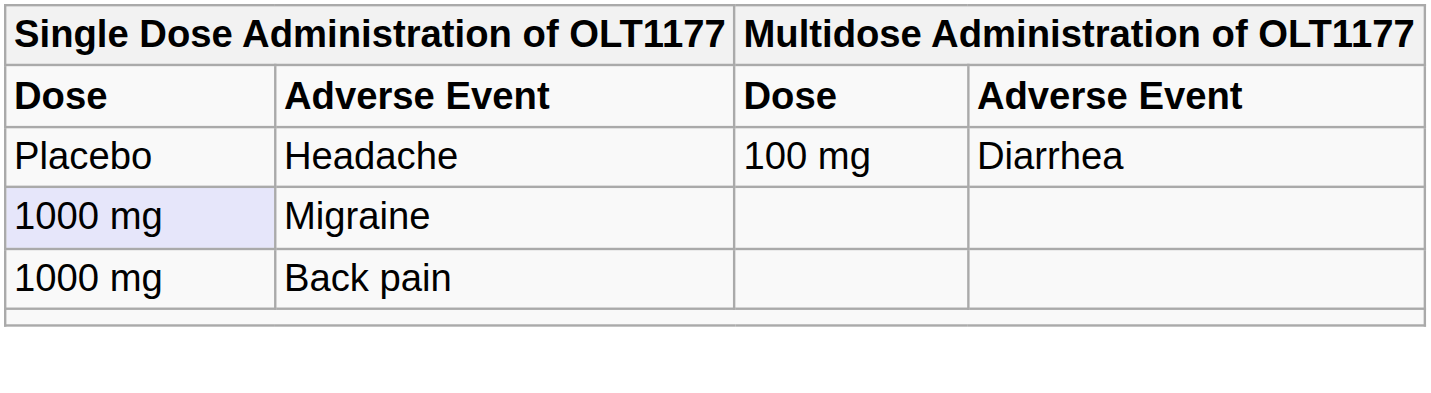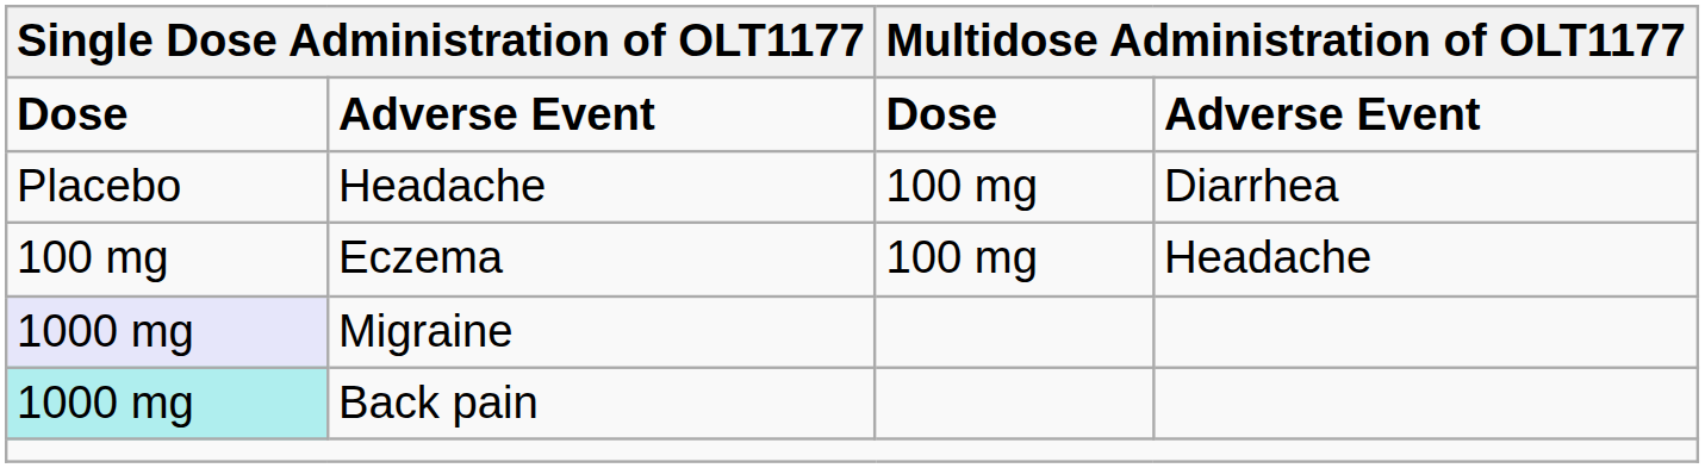+ row: 100 mg | Eczema | 100 mg | Headache
Back pain | column 1: no background -> paleturquoise background
